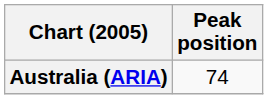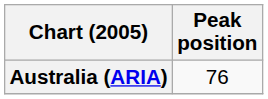Australia (ARIA) | Peak position: 74 -> 76
